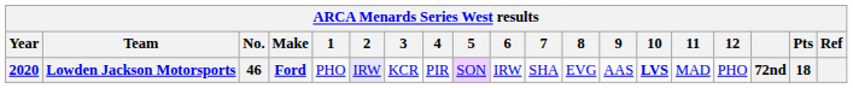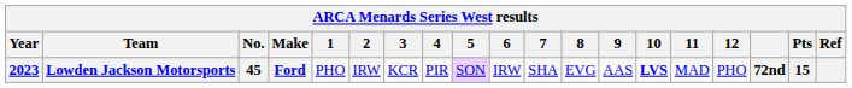Lowden Jackson Motorsports | Year: 2020 -> 2023
Lowden Jackson Motorsports | No.: 46 -> 45
Lowden Jackson Motorsports | 2: lavender background -> no background
Lowden Jackson Motorsports | Pts: 18 -> 15
